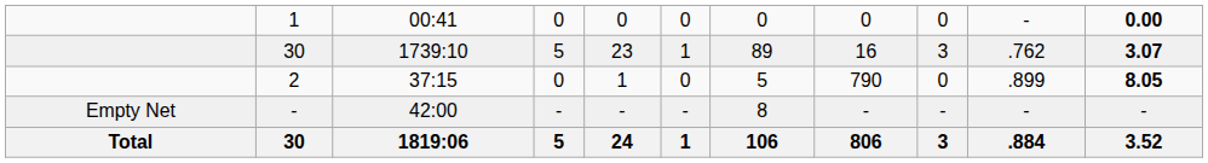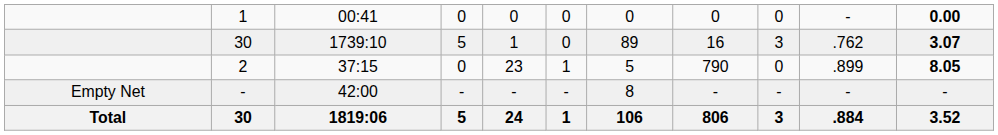30 / 1739:10 | column 5: 23 -> 1
30 / 1739:10 | column 6: 1 -> 0
2 | column 5: 1 -> 23
2 | column 6: 0 -> 1
